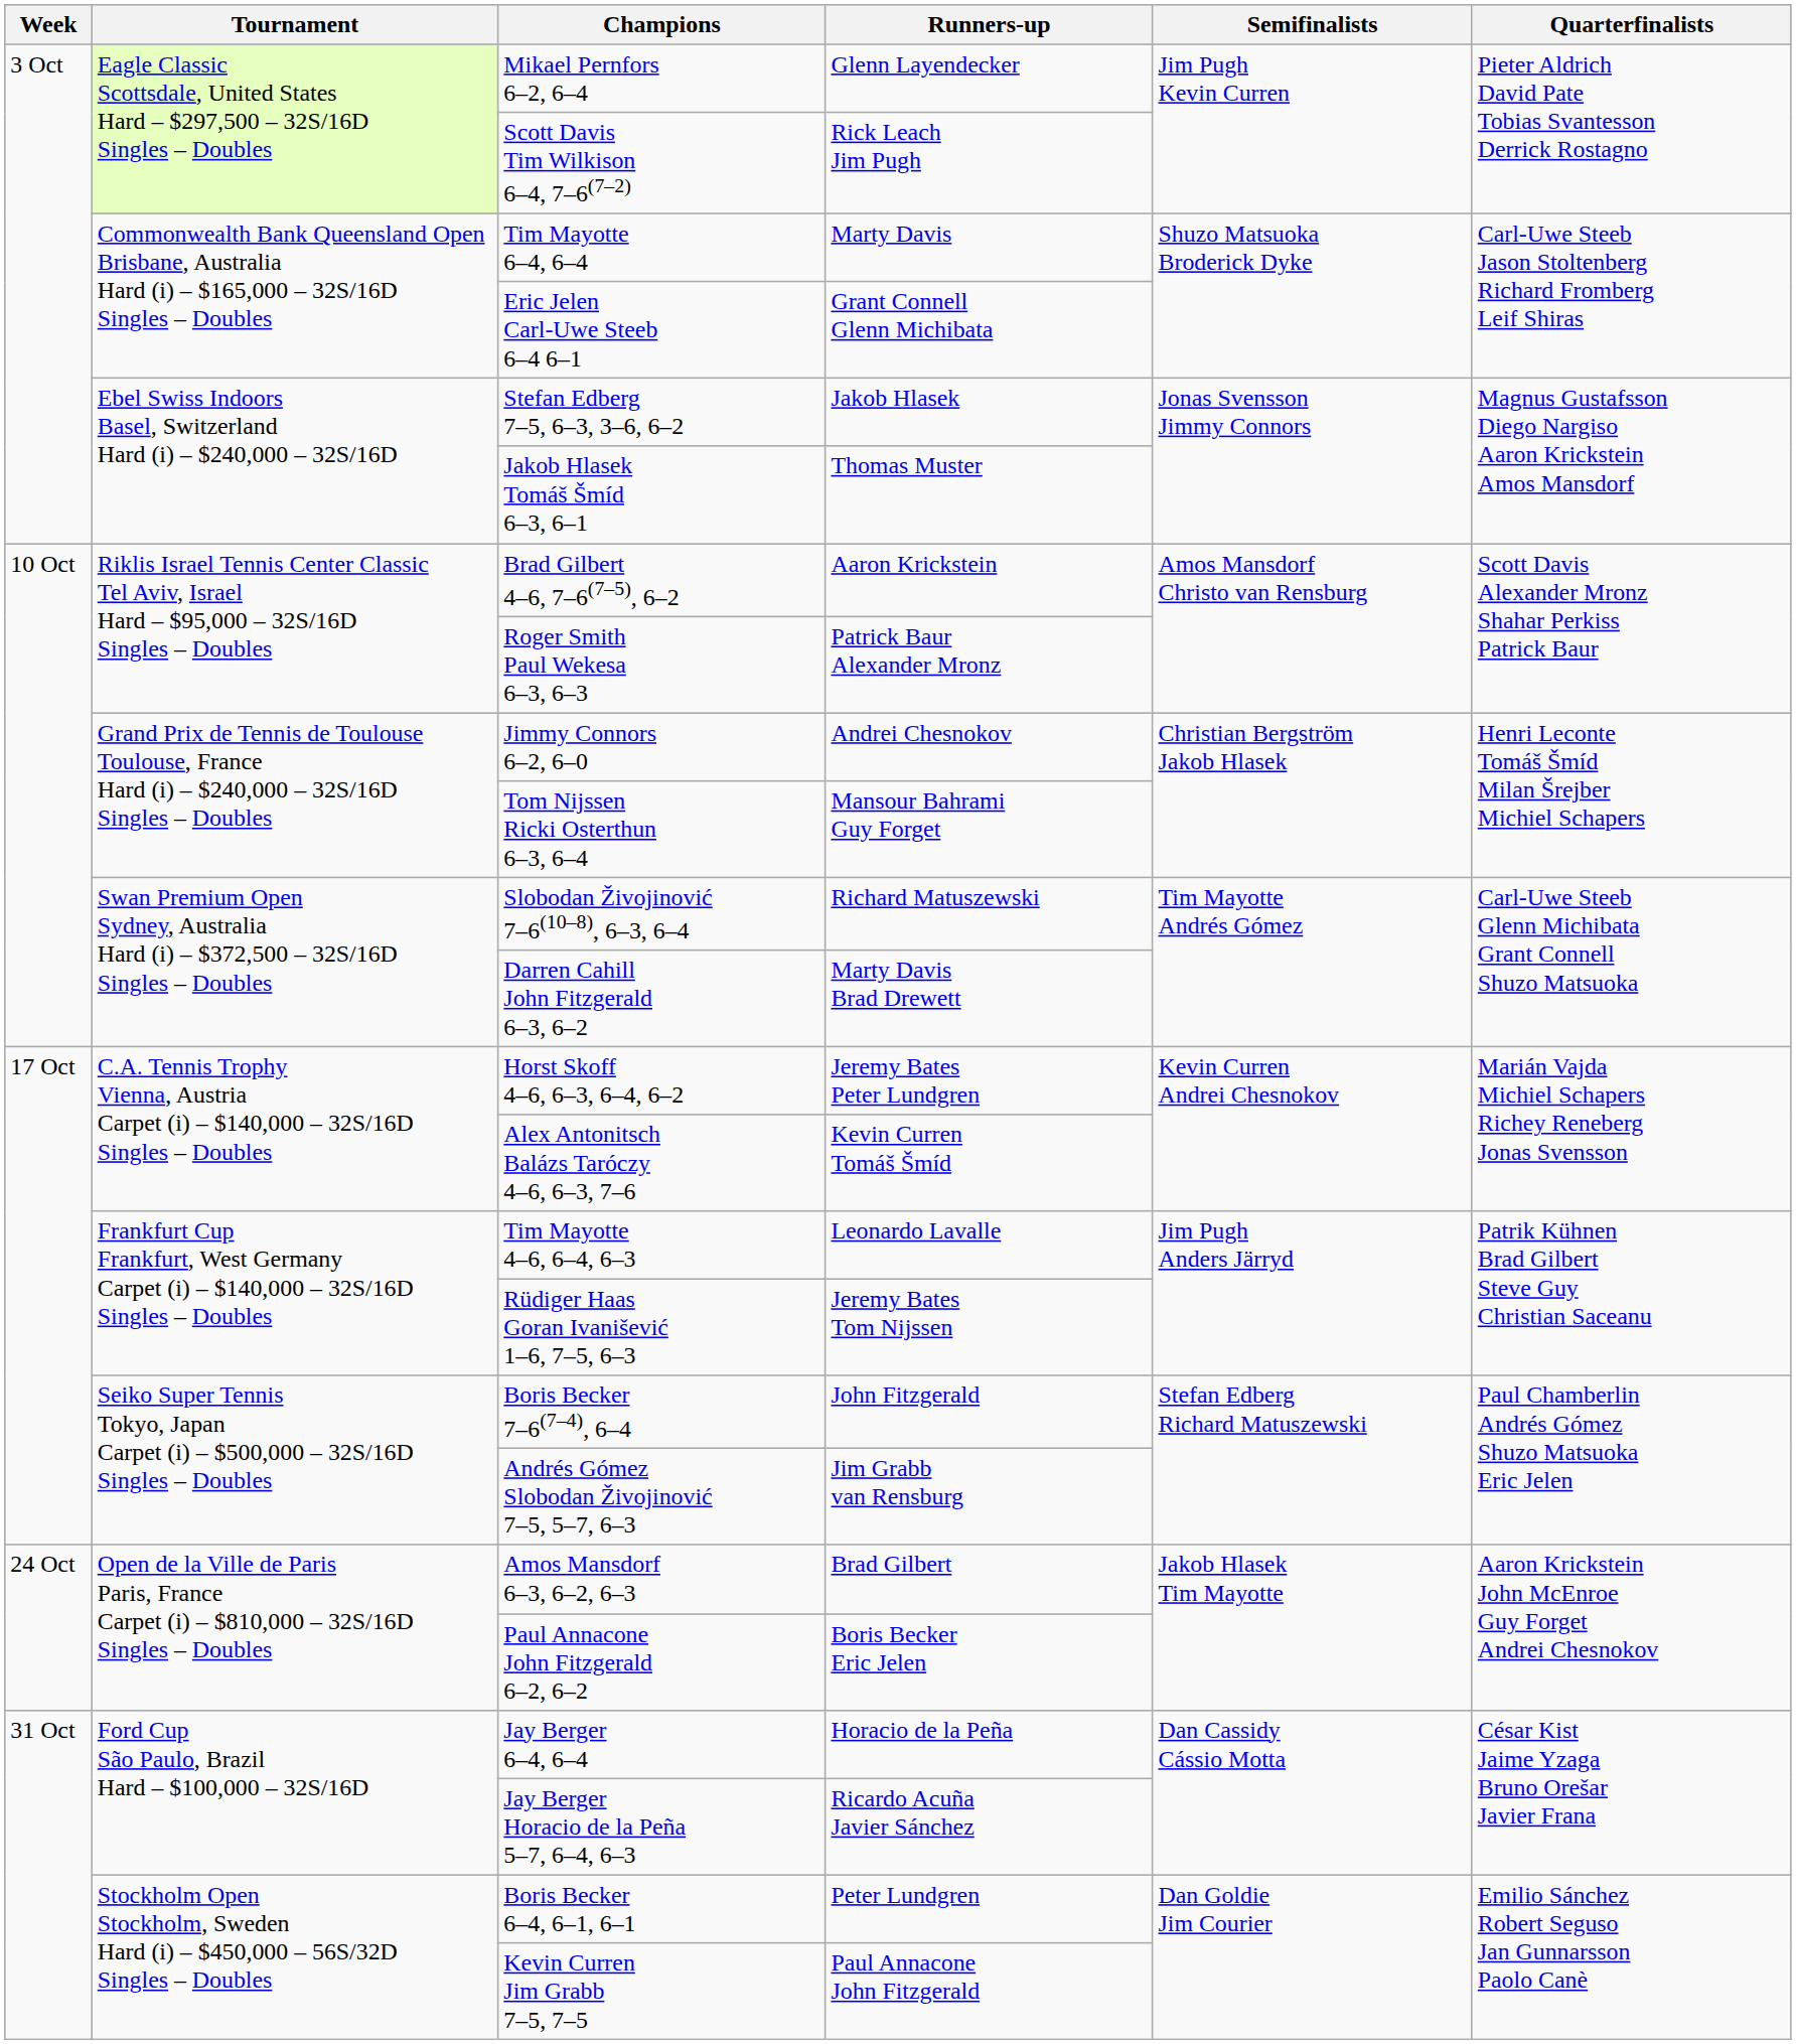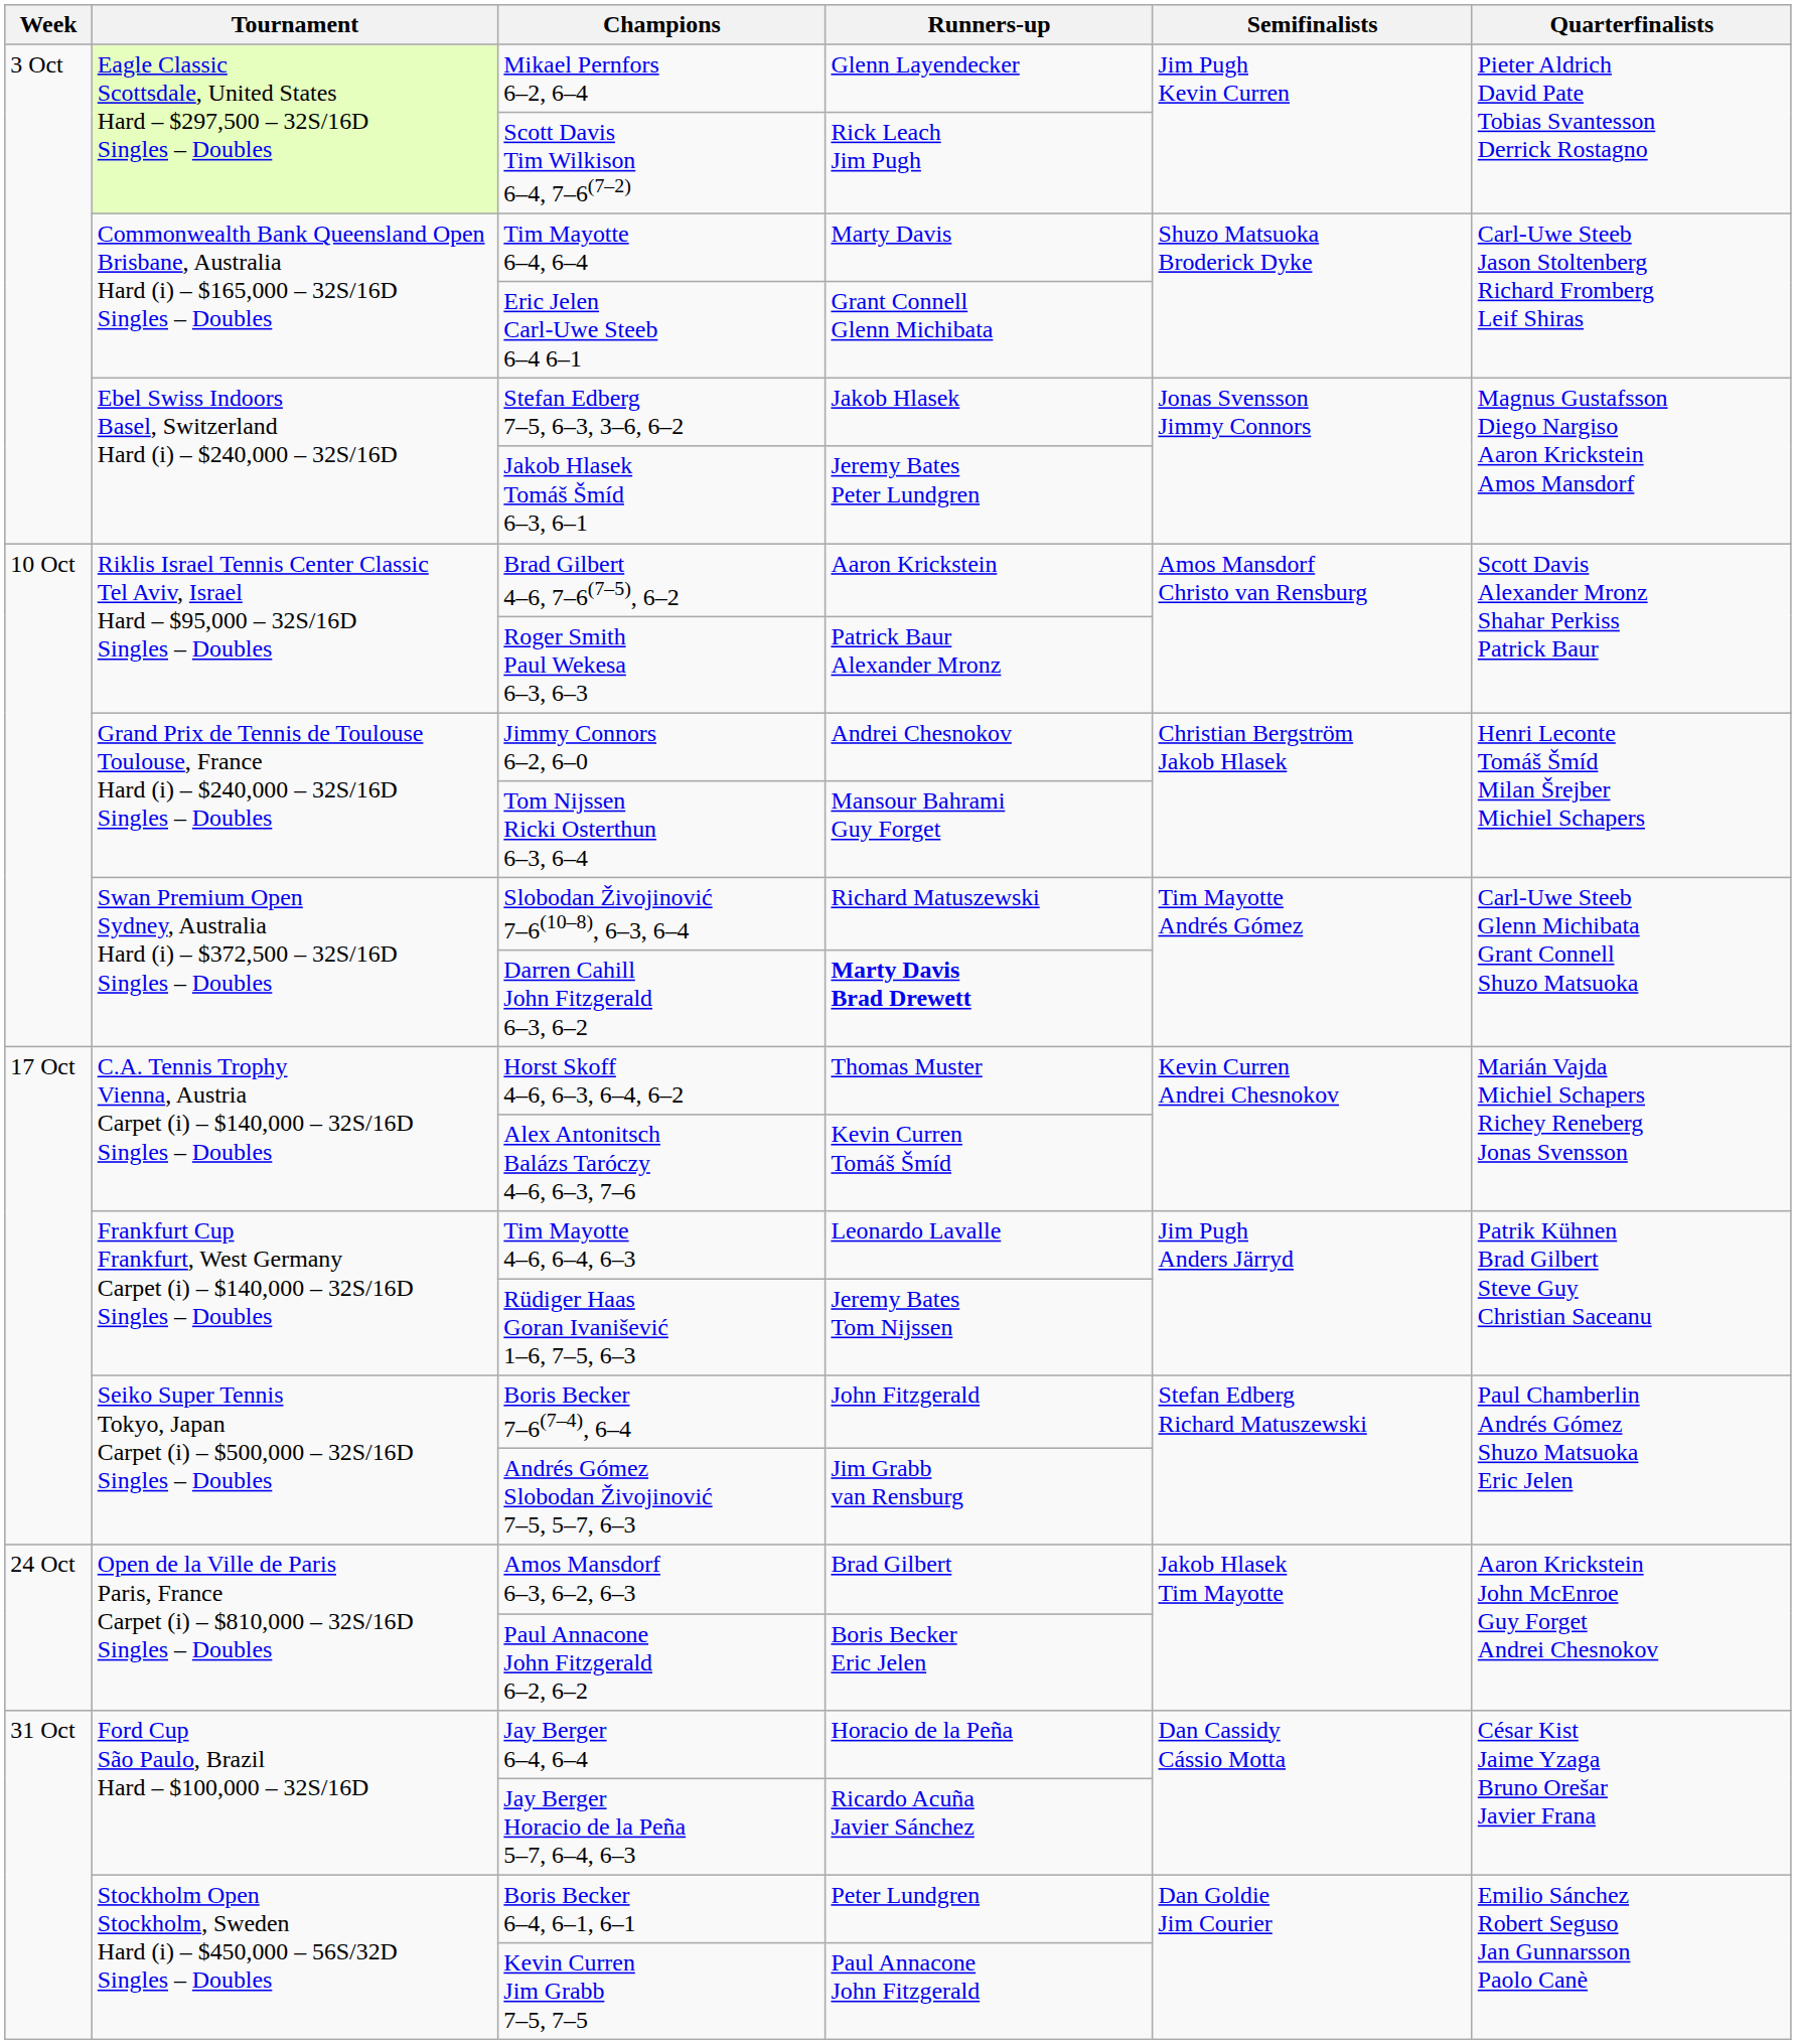Jakob Hlasek Tomáš Šmíd 6–3, 6–1 | Runners-up: Thomas Muster -> Jeremy Bates Peter Lundgren
Darren Cahill John Fitzgerald 6–3, 6–2 | Runners-up: normal -> bold
Horst Skoff 4–6, 6–3, 6–4, 6–2 | Runners-up: Jeremy Bates Peter Lundgren -> Thomas Muster
